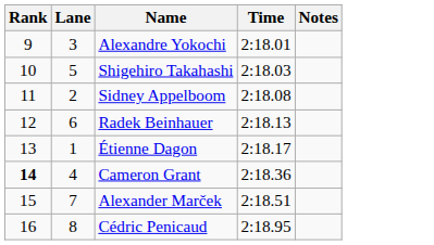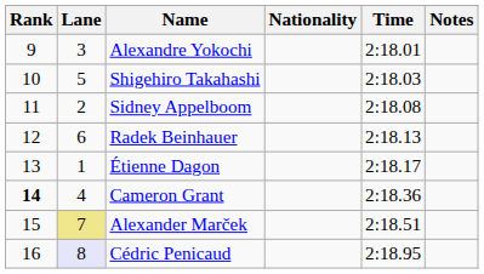+ column: Nationality
Alexander Marček | Lane: no background -> khaki background
Cédric Penicaud | Lane: no background -> lavender background
